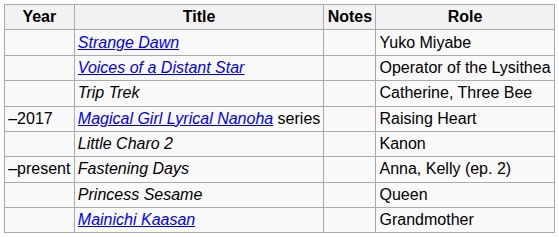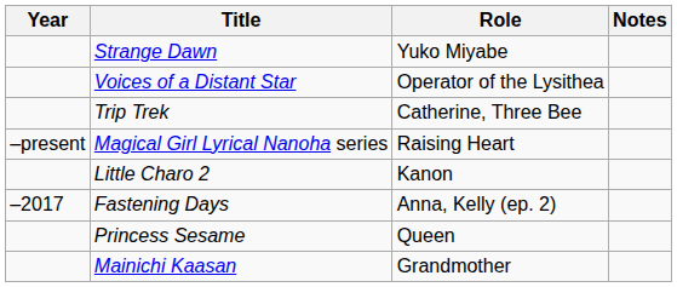columns swapped: Role <-> Notes
Magical Girl Lyrical Nanoha series | Year: –2017 -> –present
Fastening Days | Year: –present -> –2017
